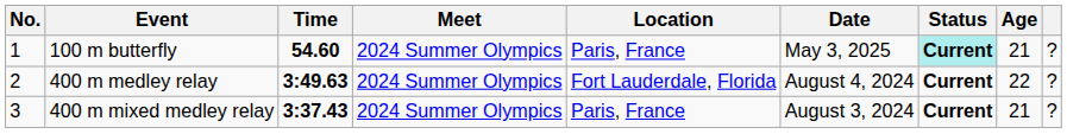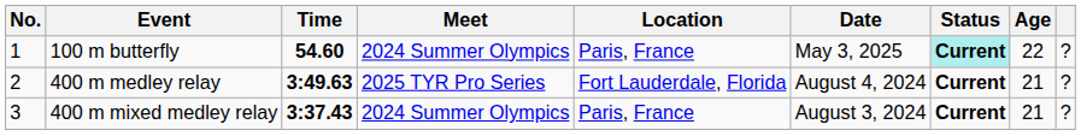100 m butterfly | Age: 21 -> 22
400 m medley relay | Meet: 2024 Summer Olympics -> 2025 TYR Pro Series
400 m medley relay | Age: 22 -> 21
